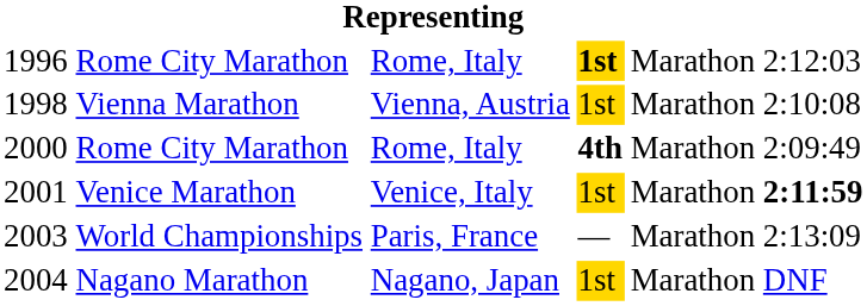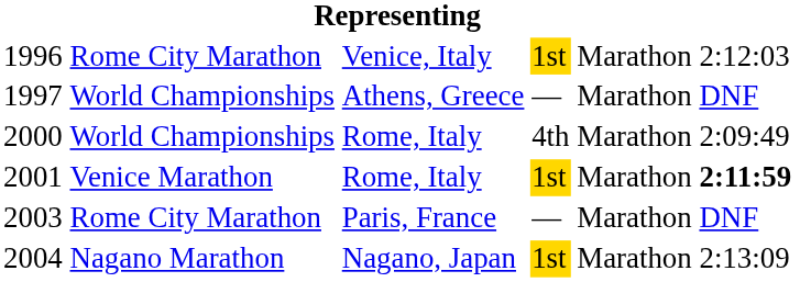1996 | column 3: Rome, Italy -> Venice, Italy
1996 | column 4: bold -> normal
+ row: 1997 | World Championships | Athens, Greece | — | Marathon | DNF
- row: 1998 | Vienna Marathon | Vienna, Austria | 1st | Marathon | 2:10:08
2000 | column 2: Rome City Marathon -> World Championships
2000 | column 4: bold -> normal
2001 | column 3: Venice, Italy -> Rome, Italy
2003 | column 2: World Championships -> Rome City Marathon
2003 | column 6: 2:13:09 -> DNF
2004 | column 6: DNF -> 2:13:09
